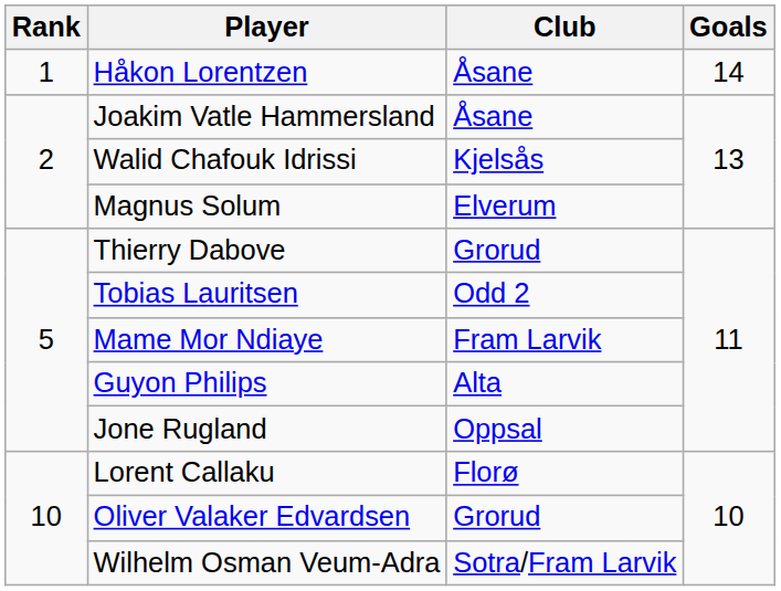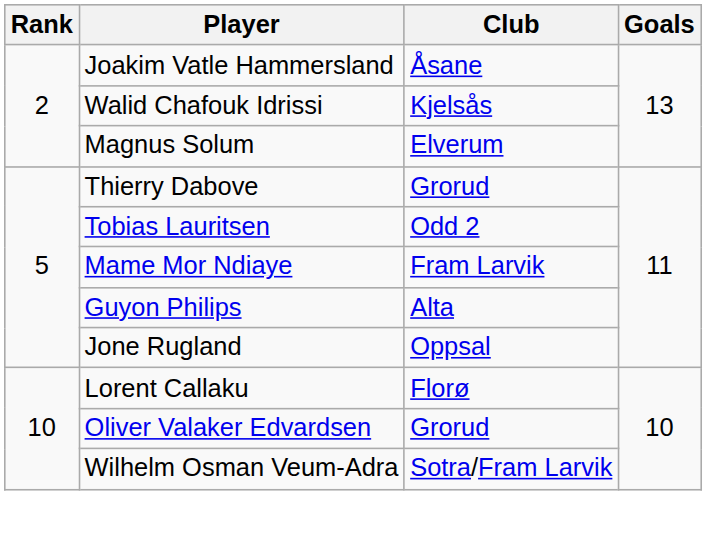- row: 1 | Håkon Lorentzen | Åsane | 14
